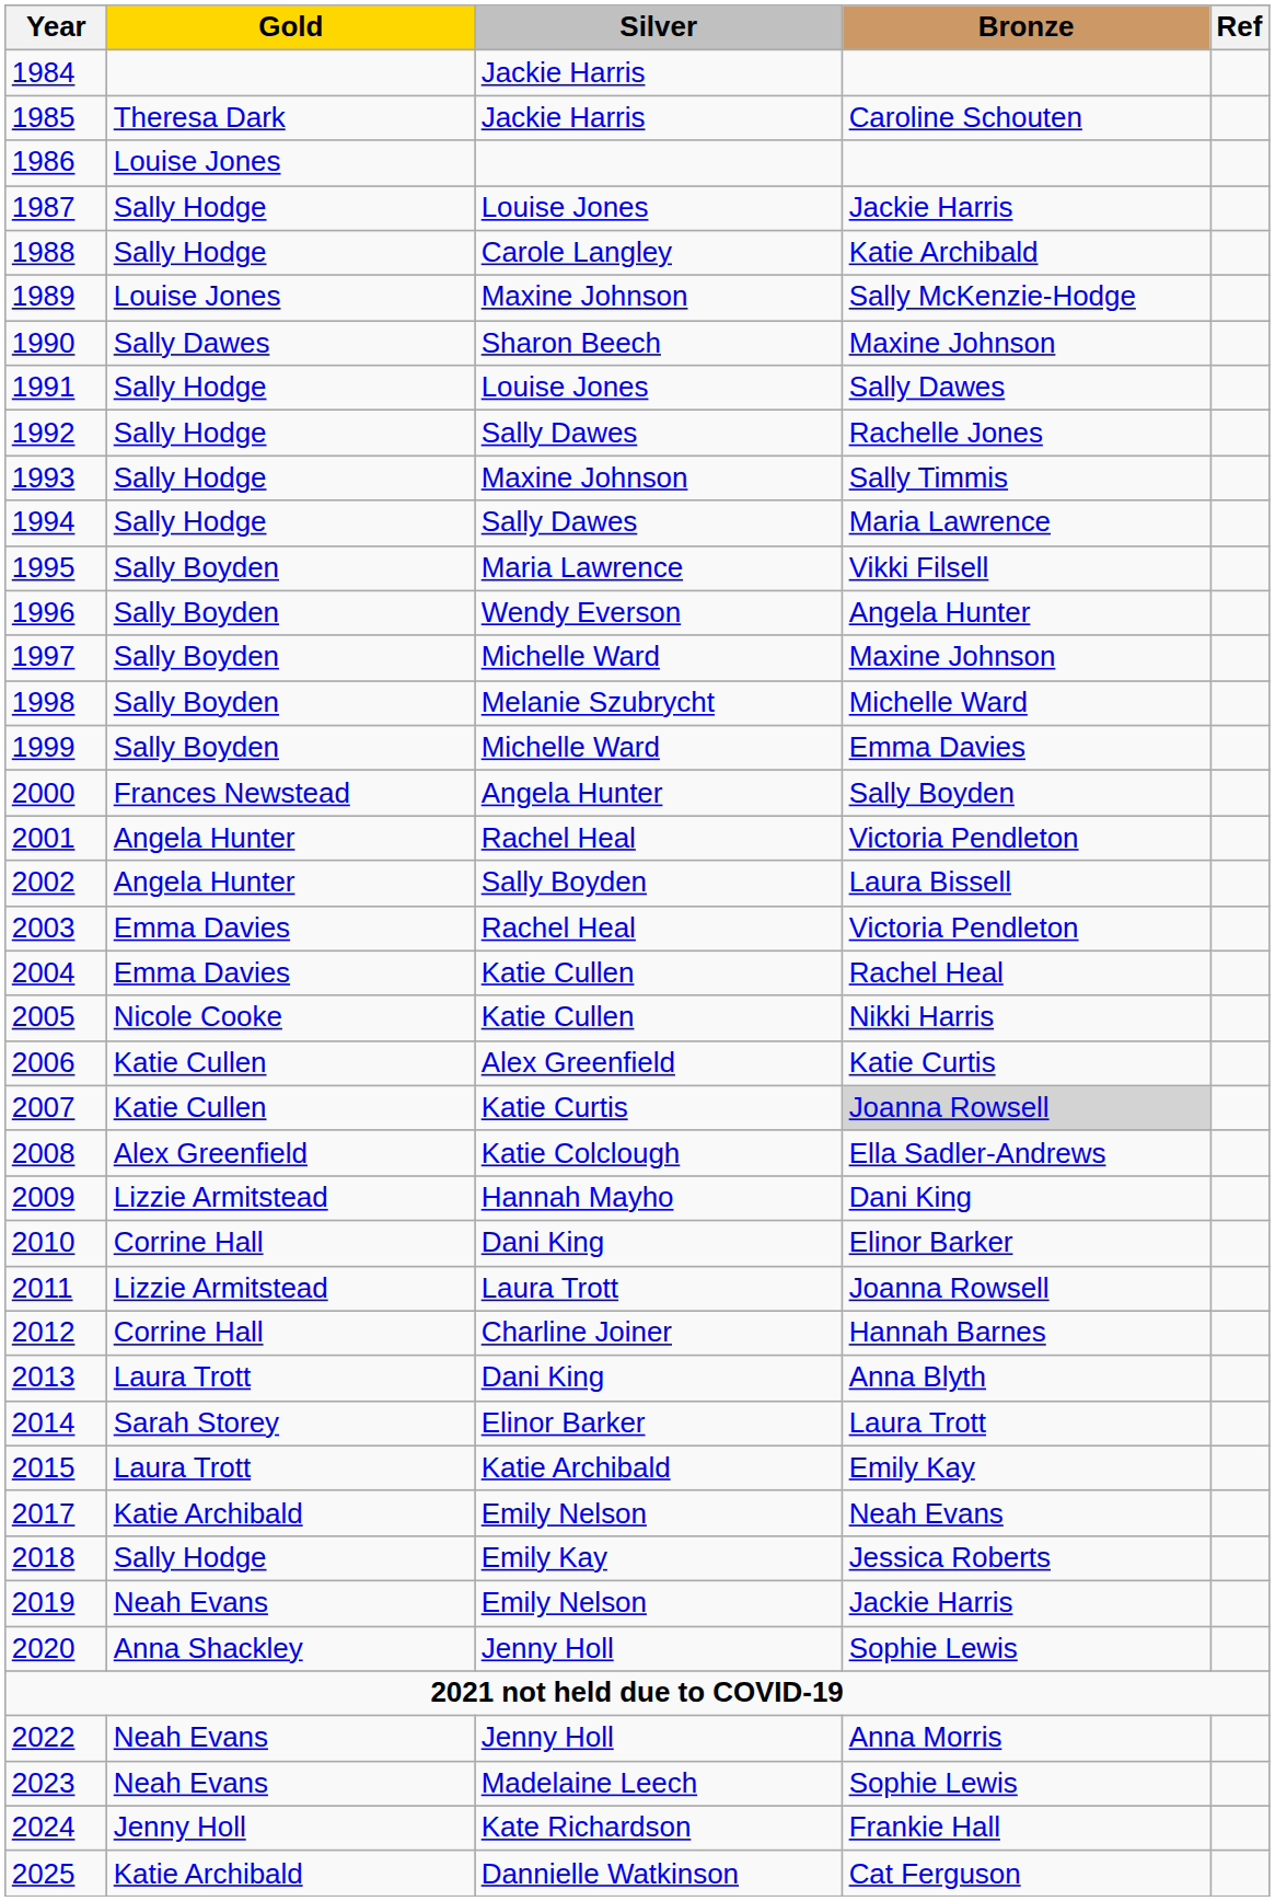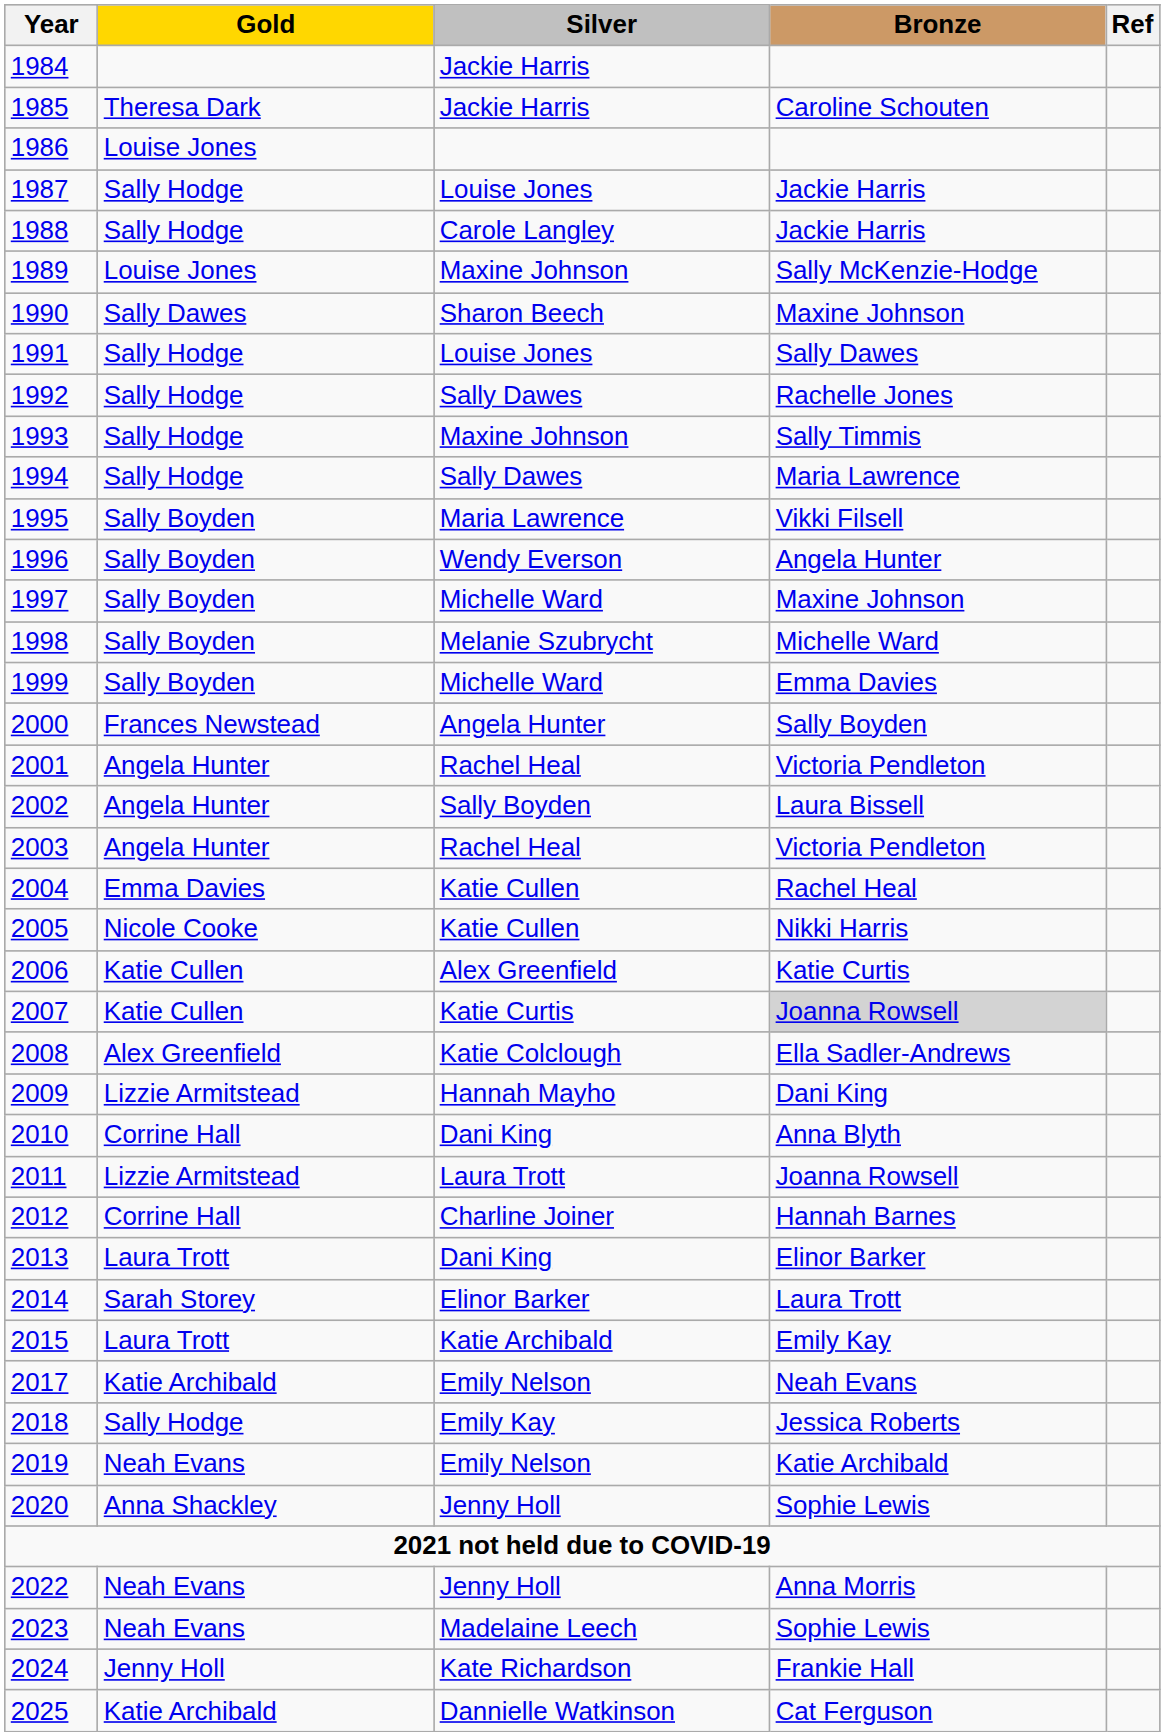1988 | Bronze: Katie Archibald -> Jackie Harris
2003 | Gold: Emma Davies -> Angela Hunter
2010 | Bronze: Elinor Barker -> Anna Blyth
2013 | Bronze: Anna Blyth -> Elinor Barker
2019 | Bronze: Jackie Harris -> Katie Archibald
